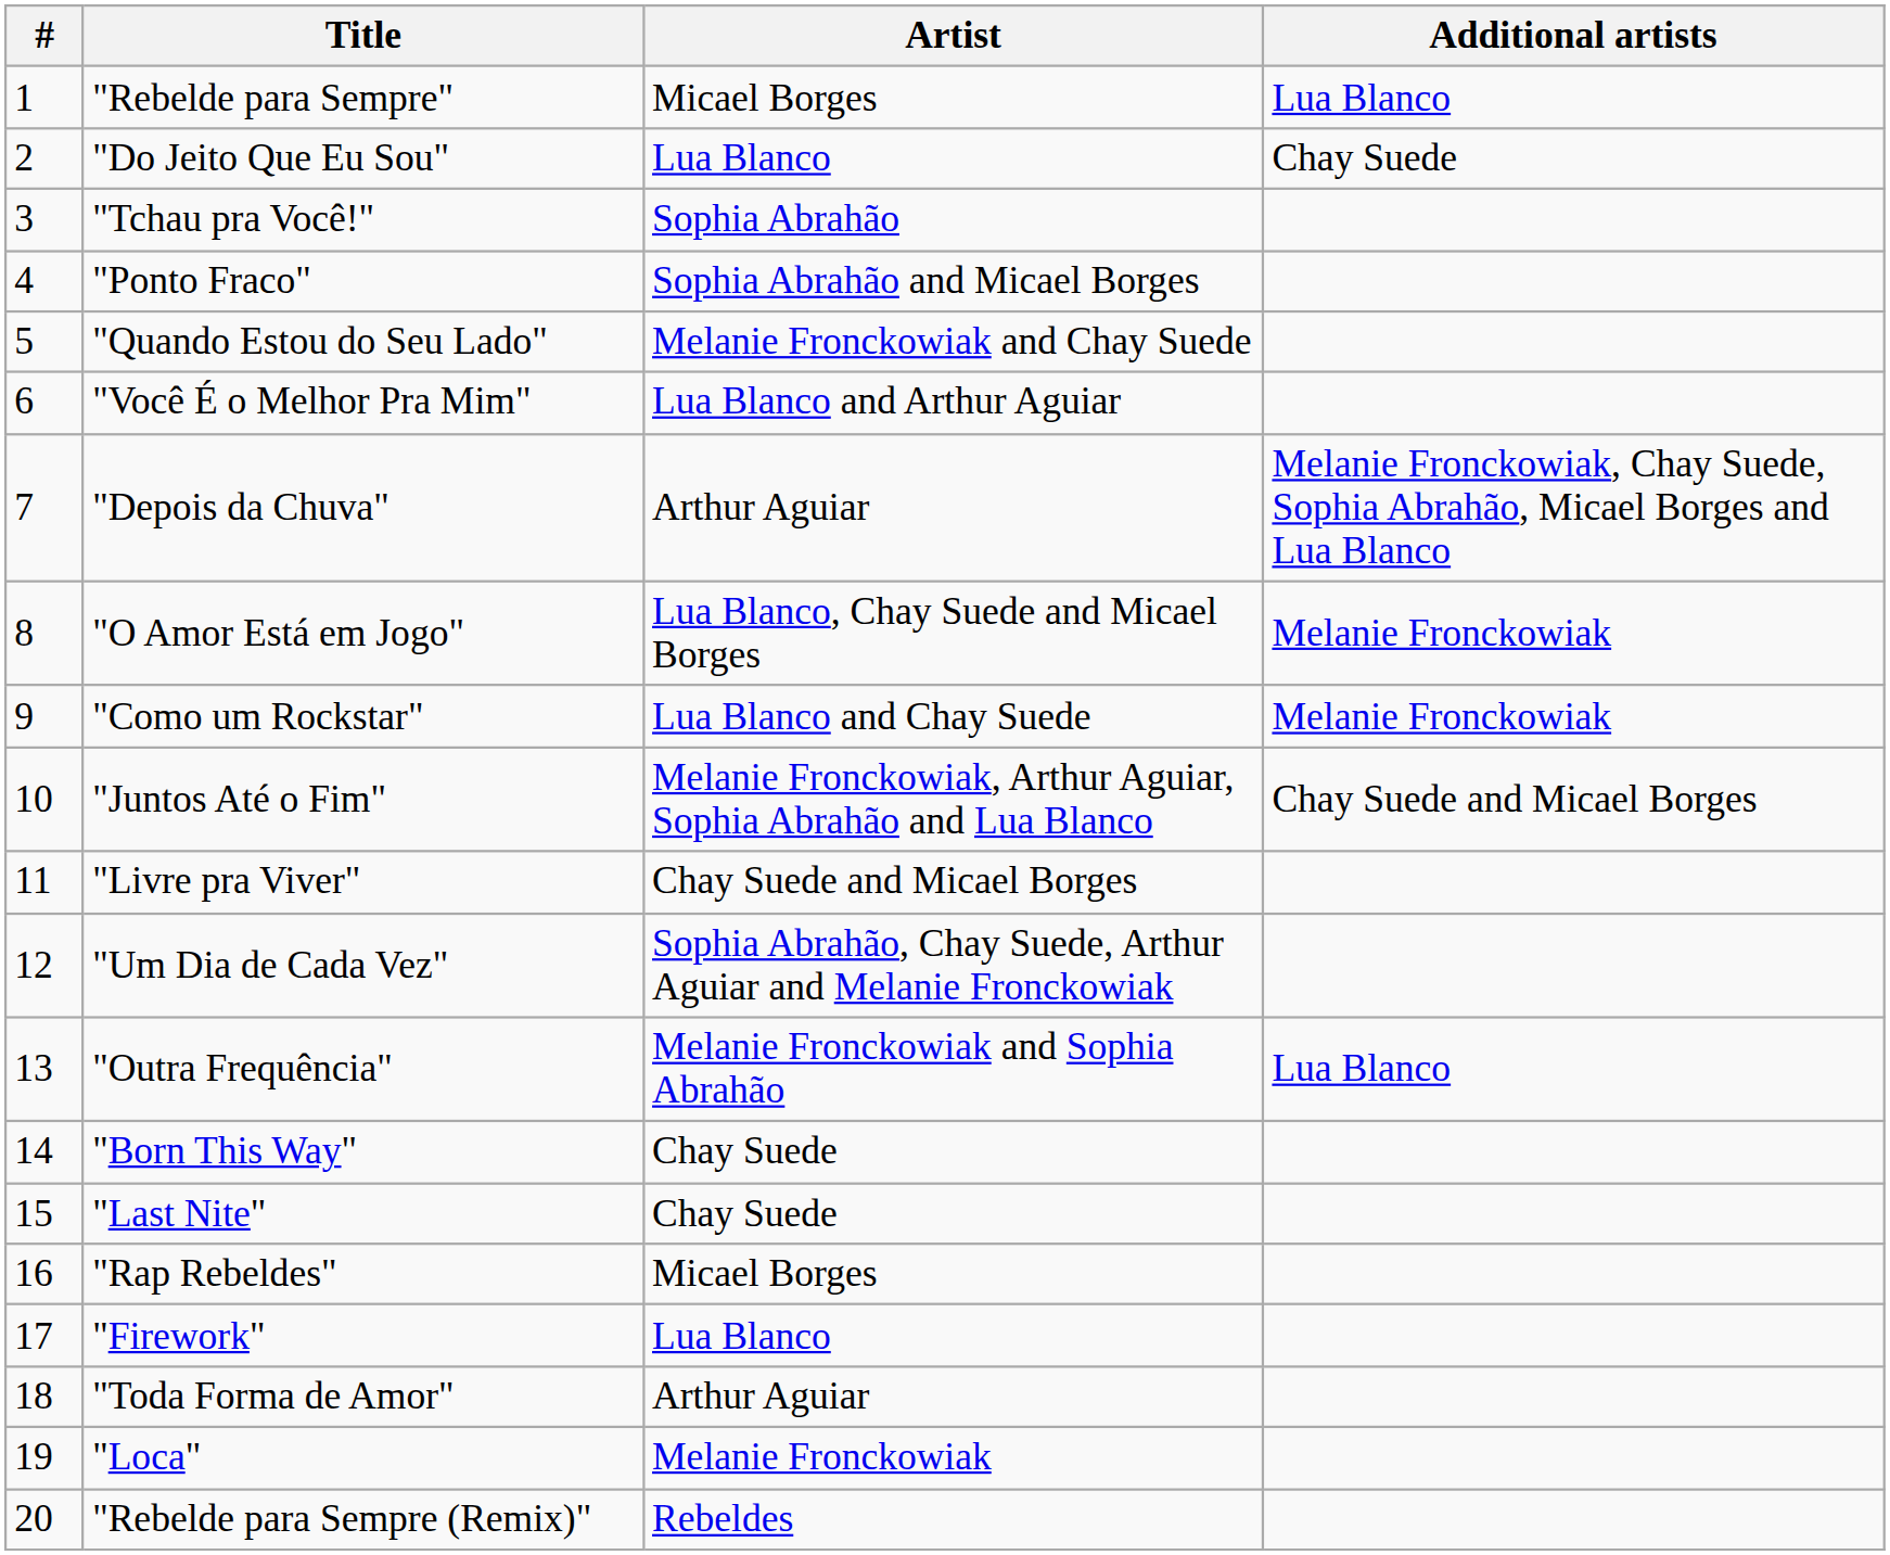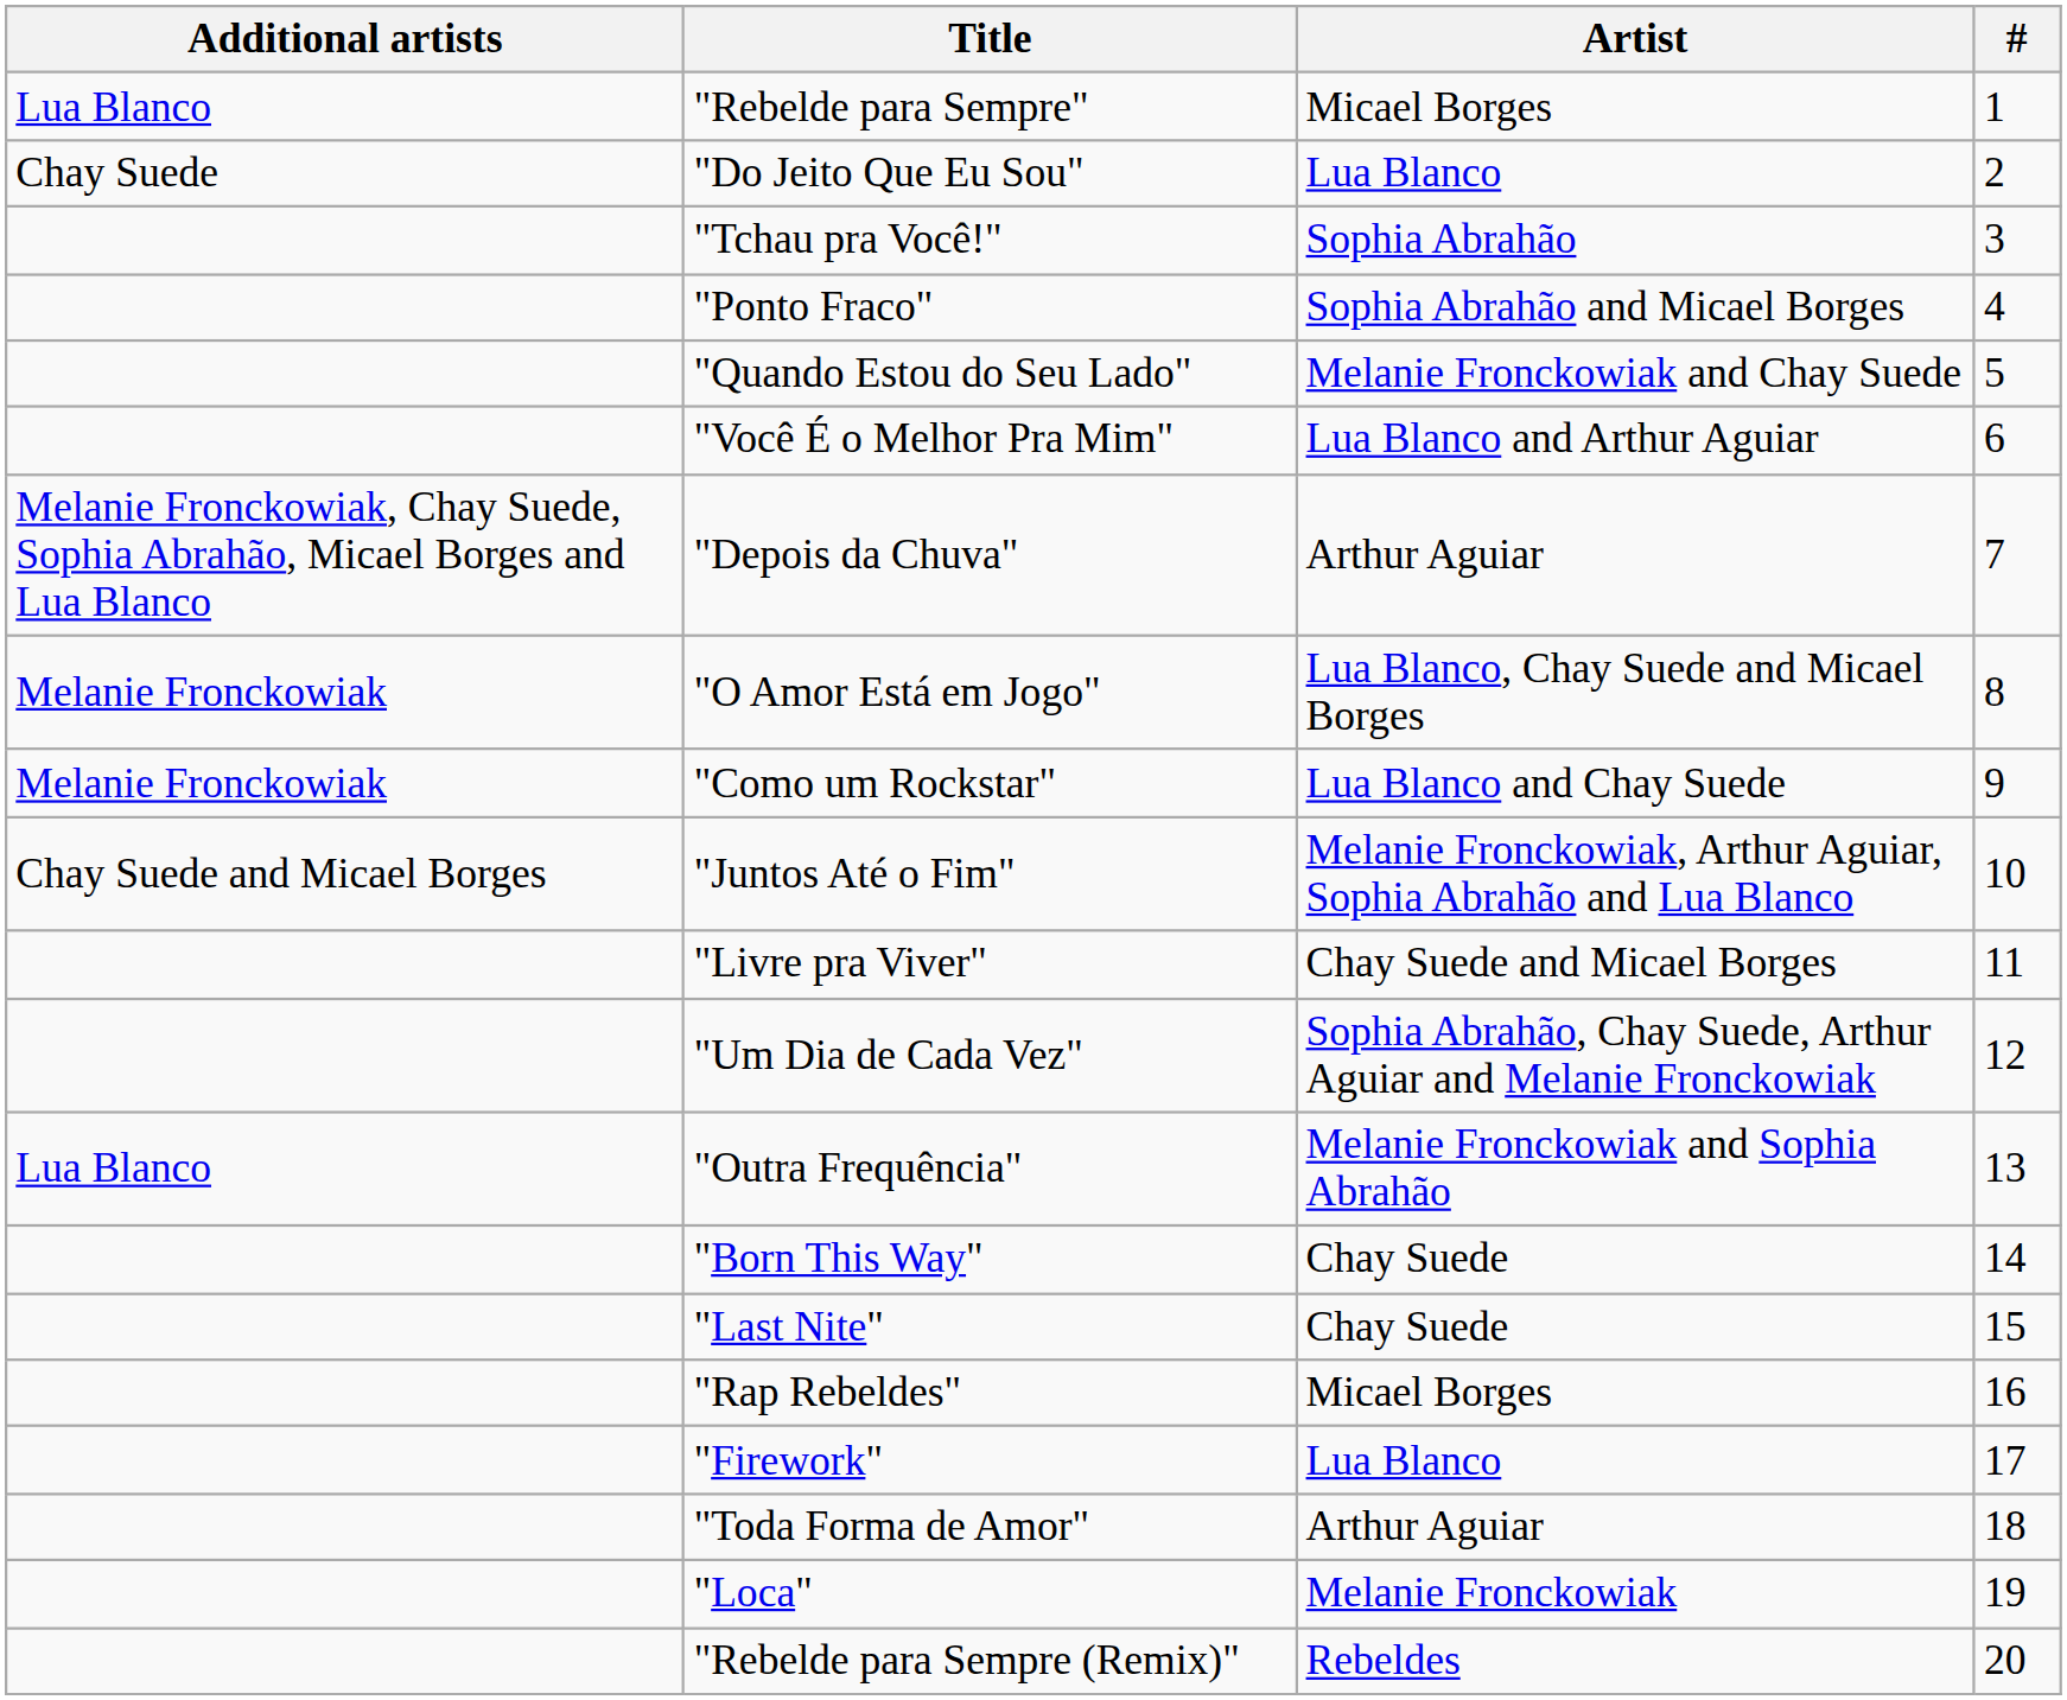columns swapped: # <-> Additional artists
